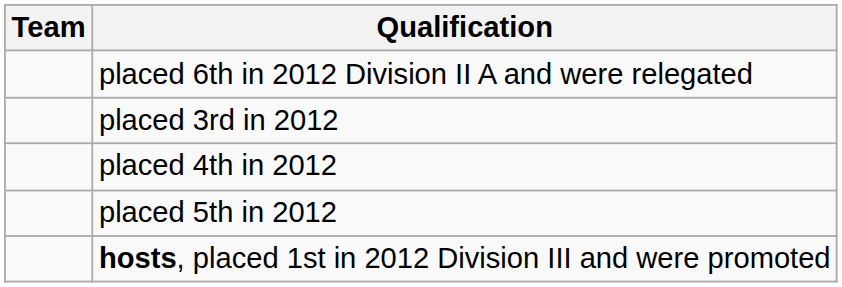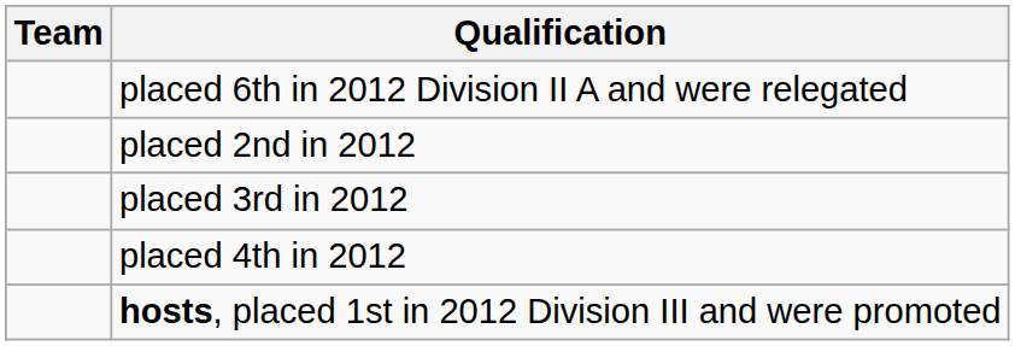+ row: placed 2nd in 2012
- row: placed 5th in 2012
